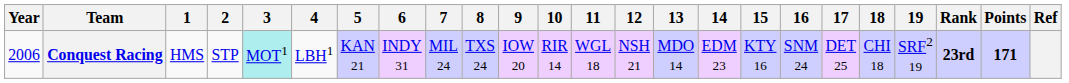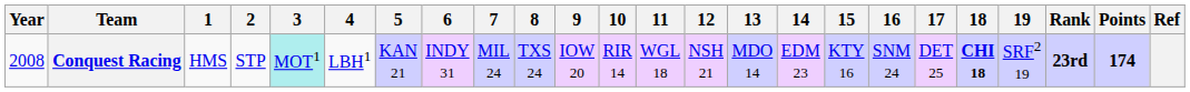Conquest Racing | Year: 2006 -> 2008
Conquest Racing | 18: normal -> bold
Conquest Racing | Points: 171 -> 174
